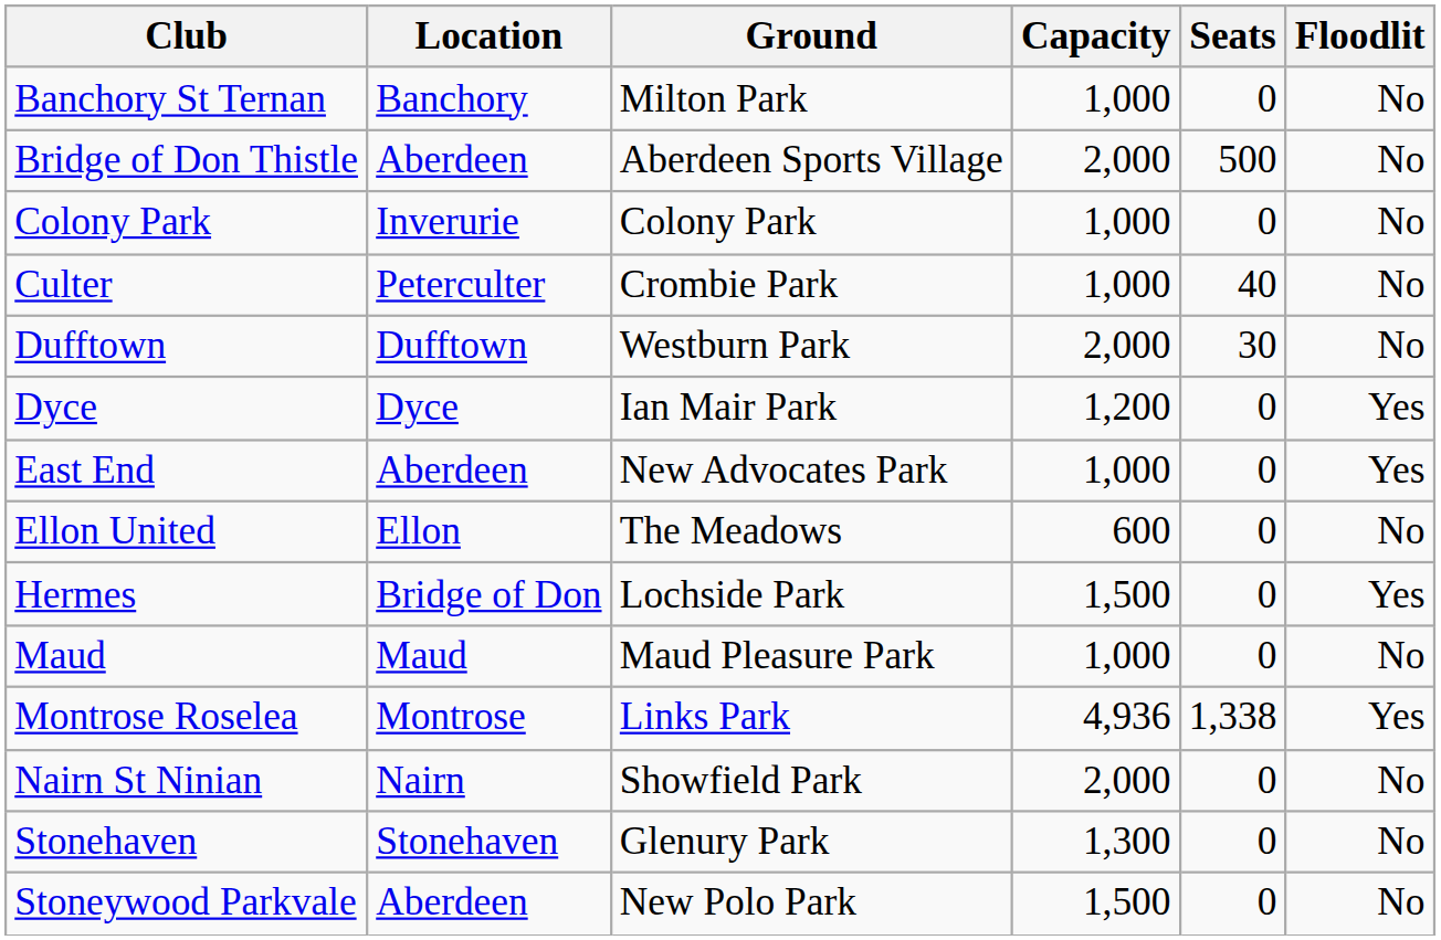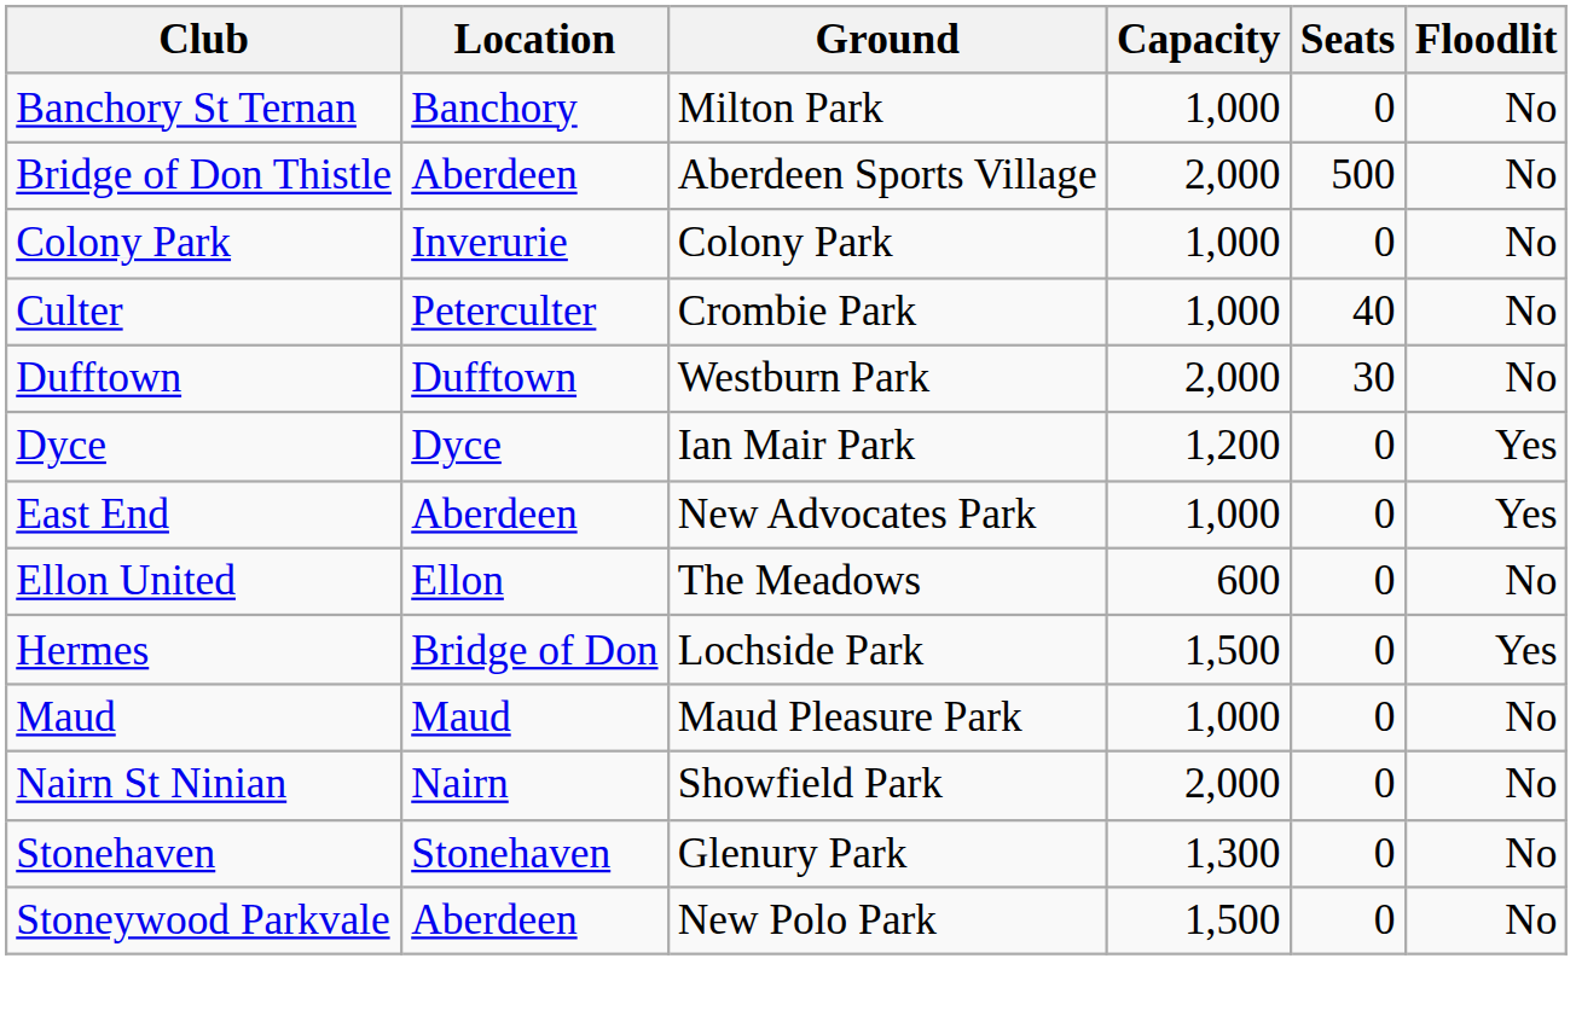- row: Montrose Roselea | Montrose | Links Park | 4,936 | 1,338 | Yes
